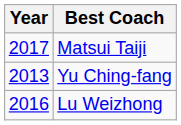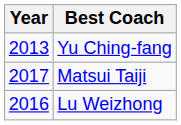rows swapped: Yu Ching-fang <-> Matsui Taiji
